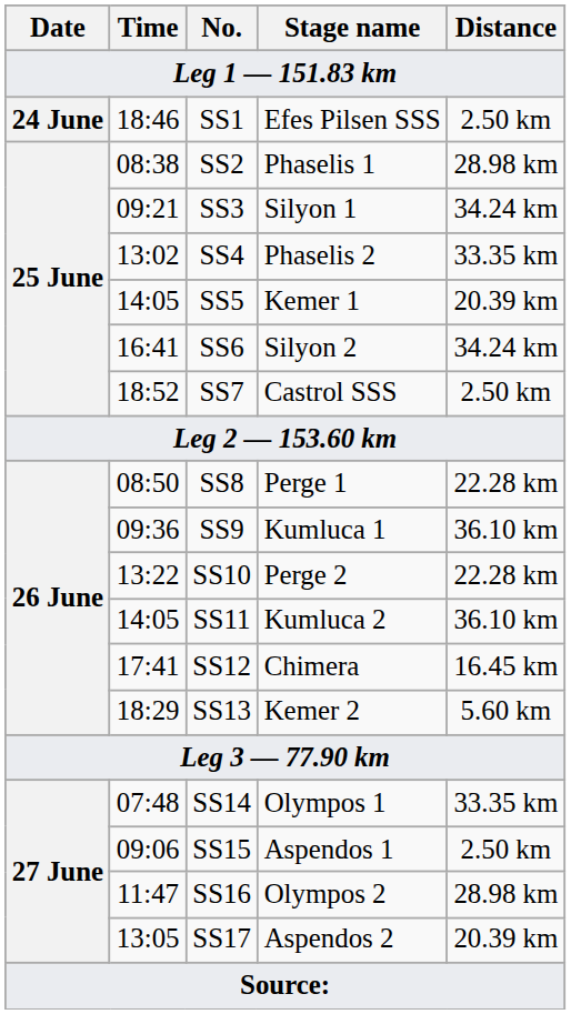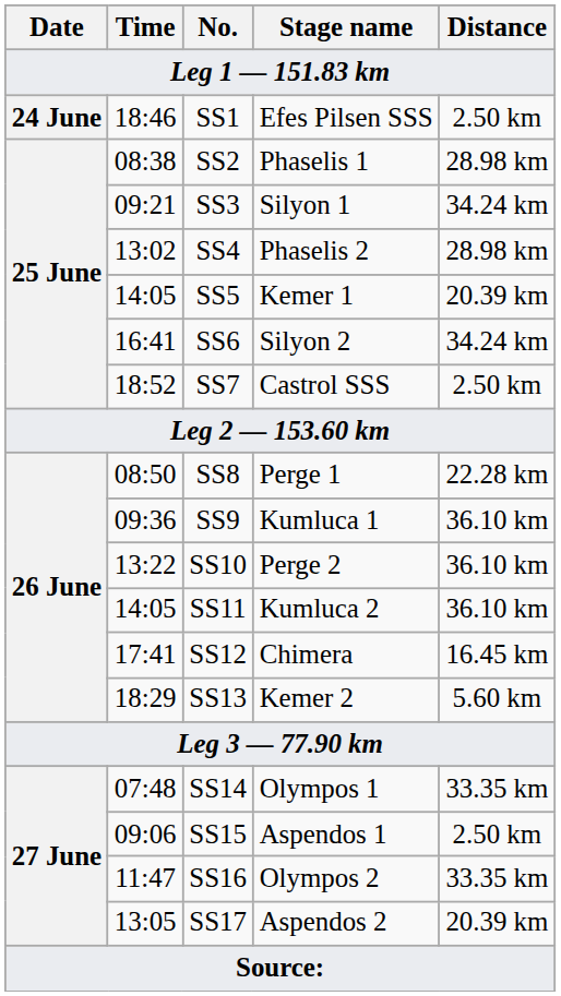SS4 | Distance: 33.35 km -> 28.98 km
SS10 | Distance: 22.28 km -> 36.10 km
SS16 | Distance: 28.98 km -> 33.35 km
